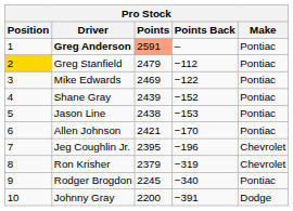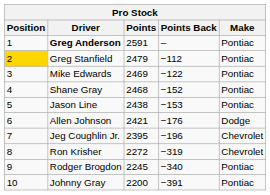Greg Anderson | Points: lightsalmon background -> no background
Shane Gray | Points: 2439 -> 2468
Allen Johnson | Points Back: −170 -> −176
Allen Johnson | Make: Pontiac -> Dodge
Ron Krisher | Points: 2379 -> 2272
Johnny Gray | Make: Dodge -> Pontiac
